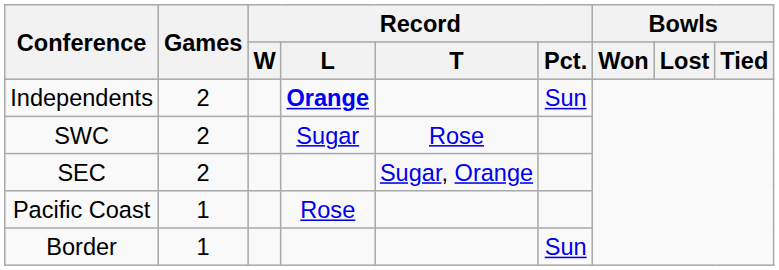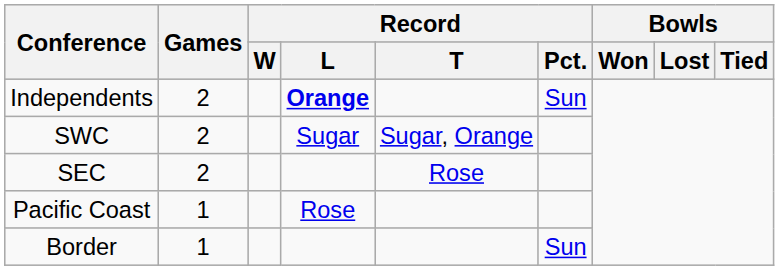SWC | Record / T: Rose -> Sugar, Orange
SEC | Record / T: Sugar, Orange -> Rose
